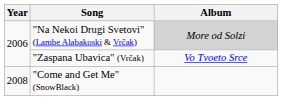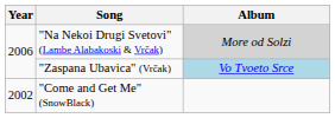"Zaspana Ubavica" (Vrčak) | Album: no background -> lightblue background
"Come and Get Me" (SnowBlack) | Year: 2008 -> 2002
